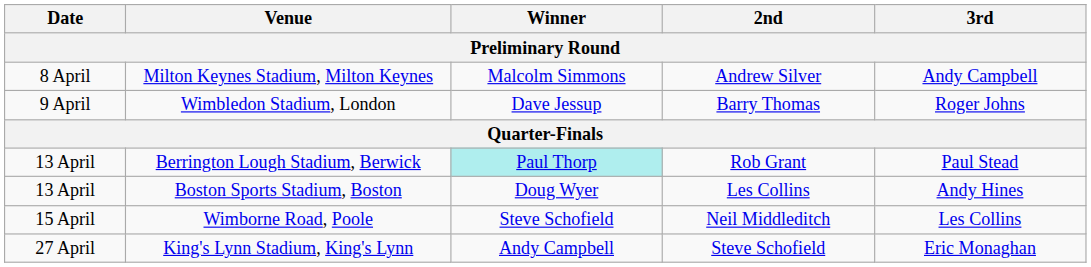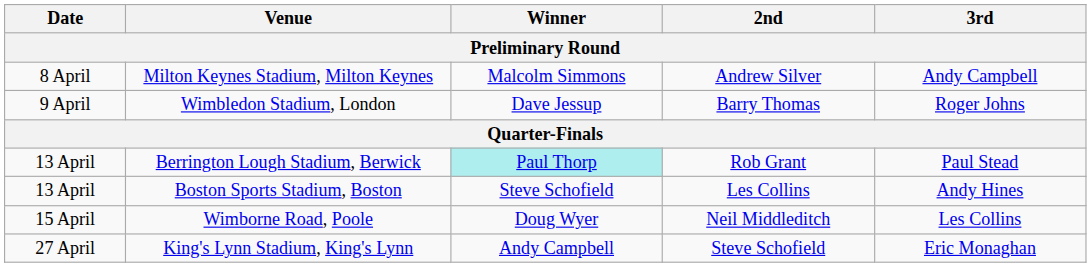Boston Sports Stadium, Boston | Winner: Doug Wyer -> Steve Schofield
Wimborne Road, Poole | Winner: Steve Schofield -> Doug Wyer
